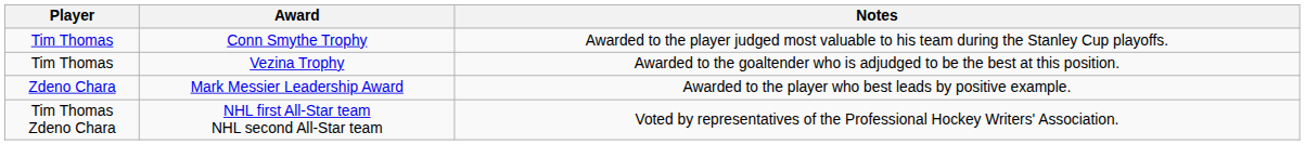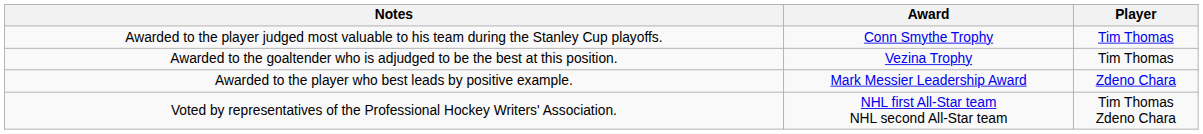columns swapped: Player <-> Notes
